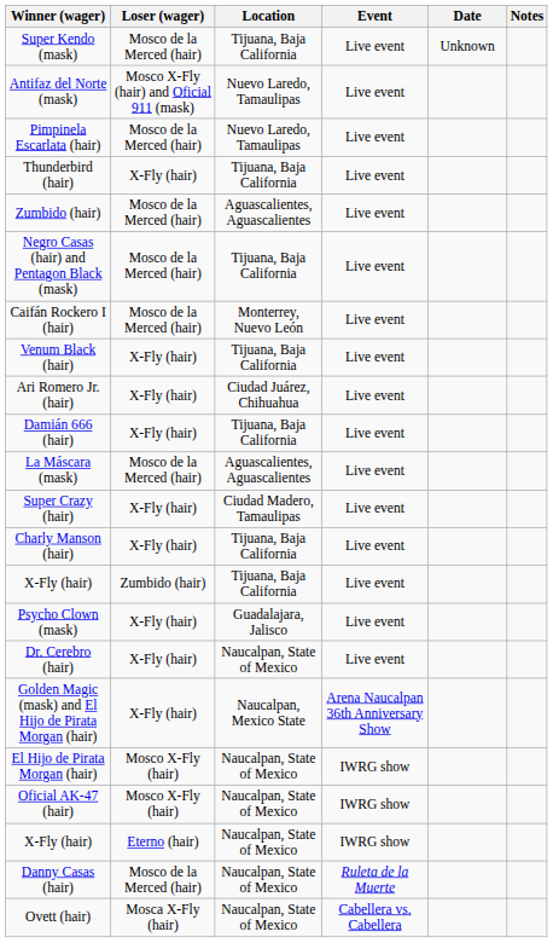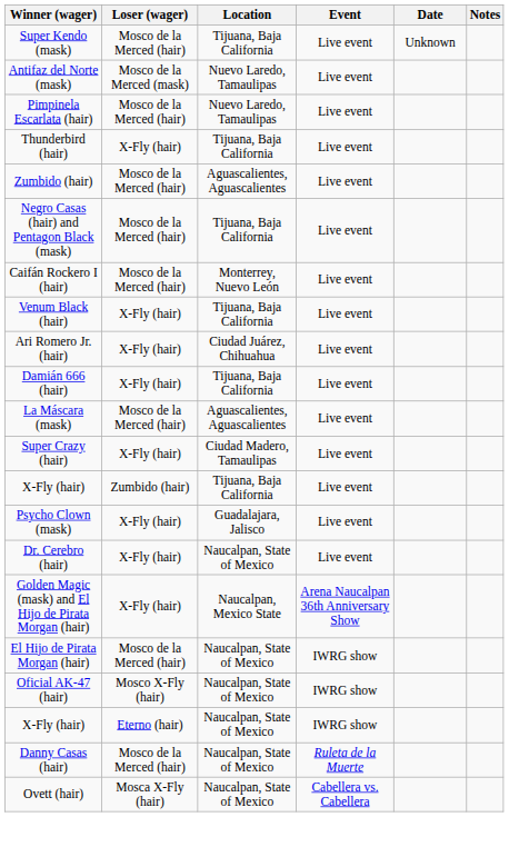Antifaz del Norte (mask) | Loser (wager): Mosco X-Fly (hair) and Oficial 911 (mask) -> Mosco de la Merced (mask)
- row: Charly Manson (hair) | X-Fly (hair) | Tijuana, Baja California | Live event
El Hijo de Pirata Morgan (hair) | Loser (wager): Mosco X-Fly (hair) -> Mosco de la Merced (hair)
